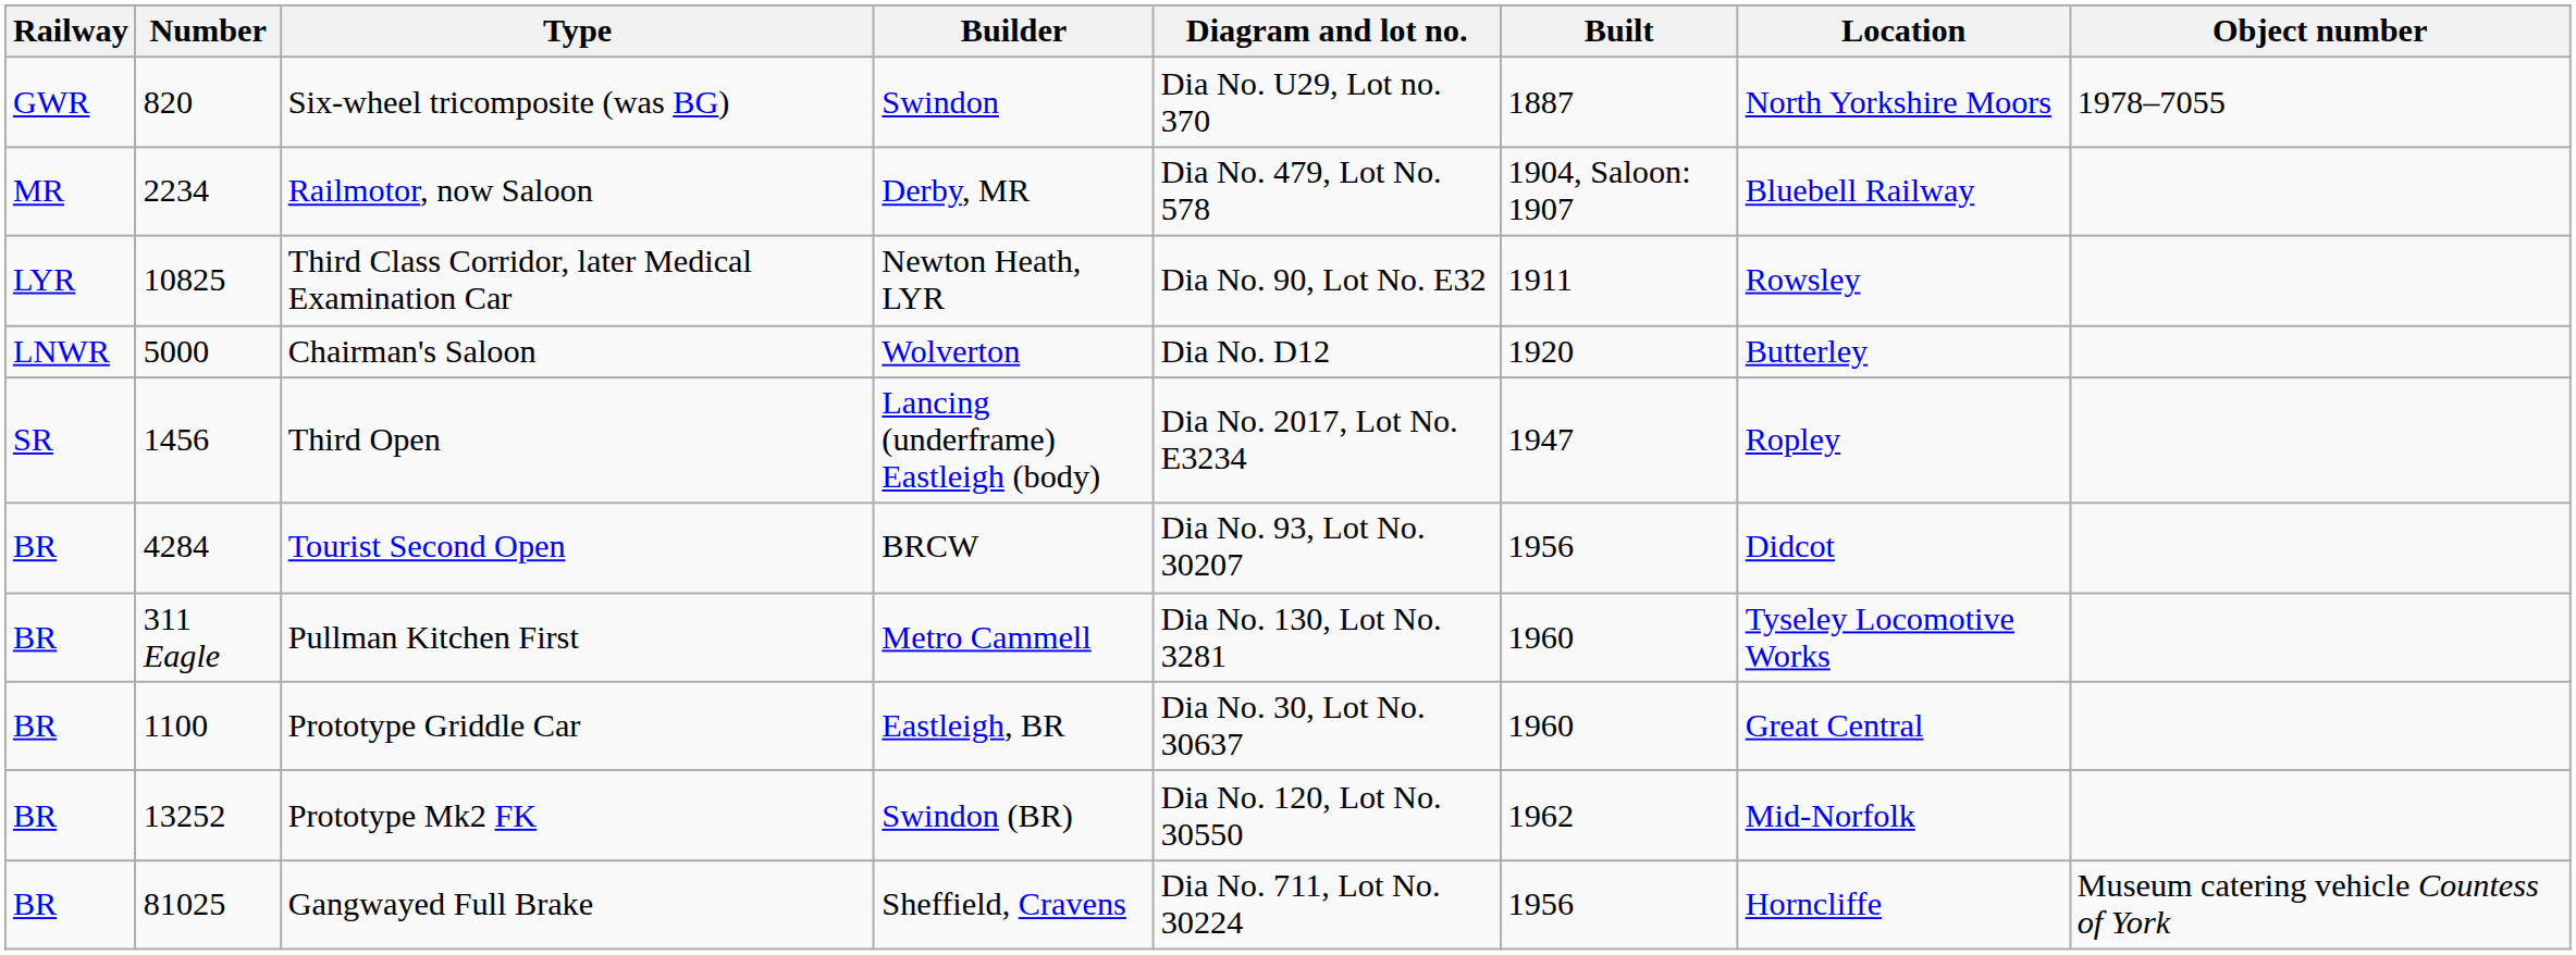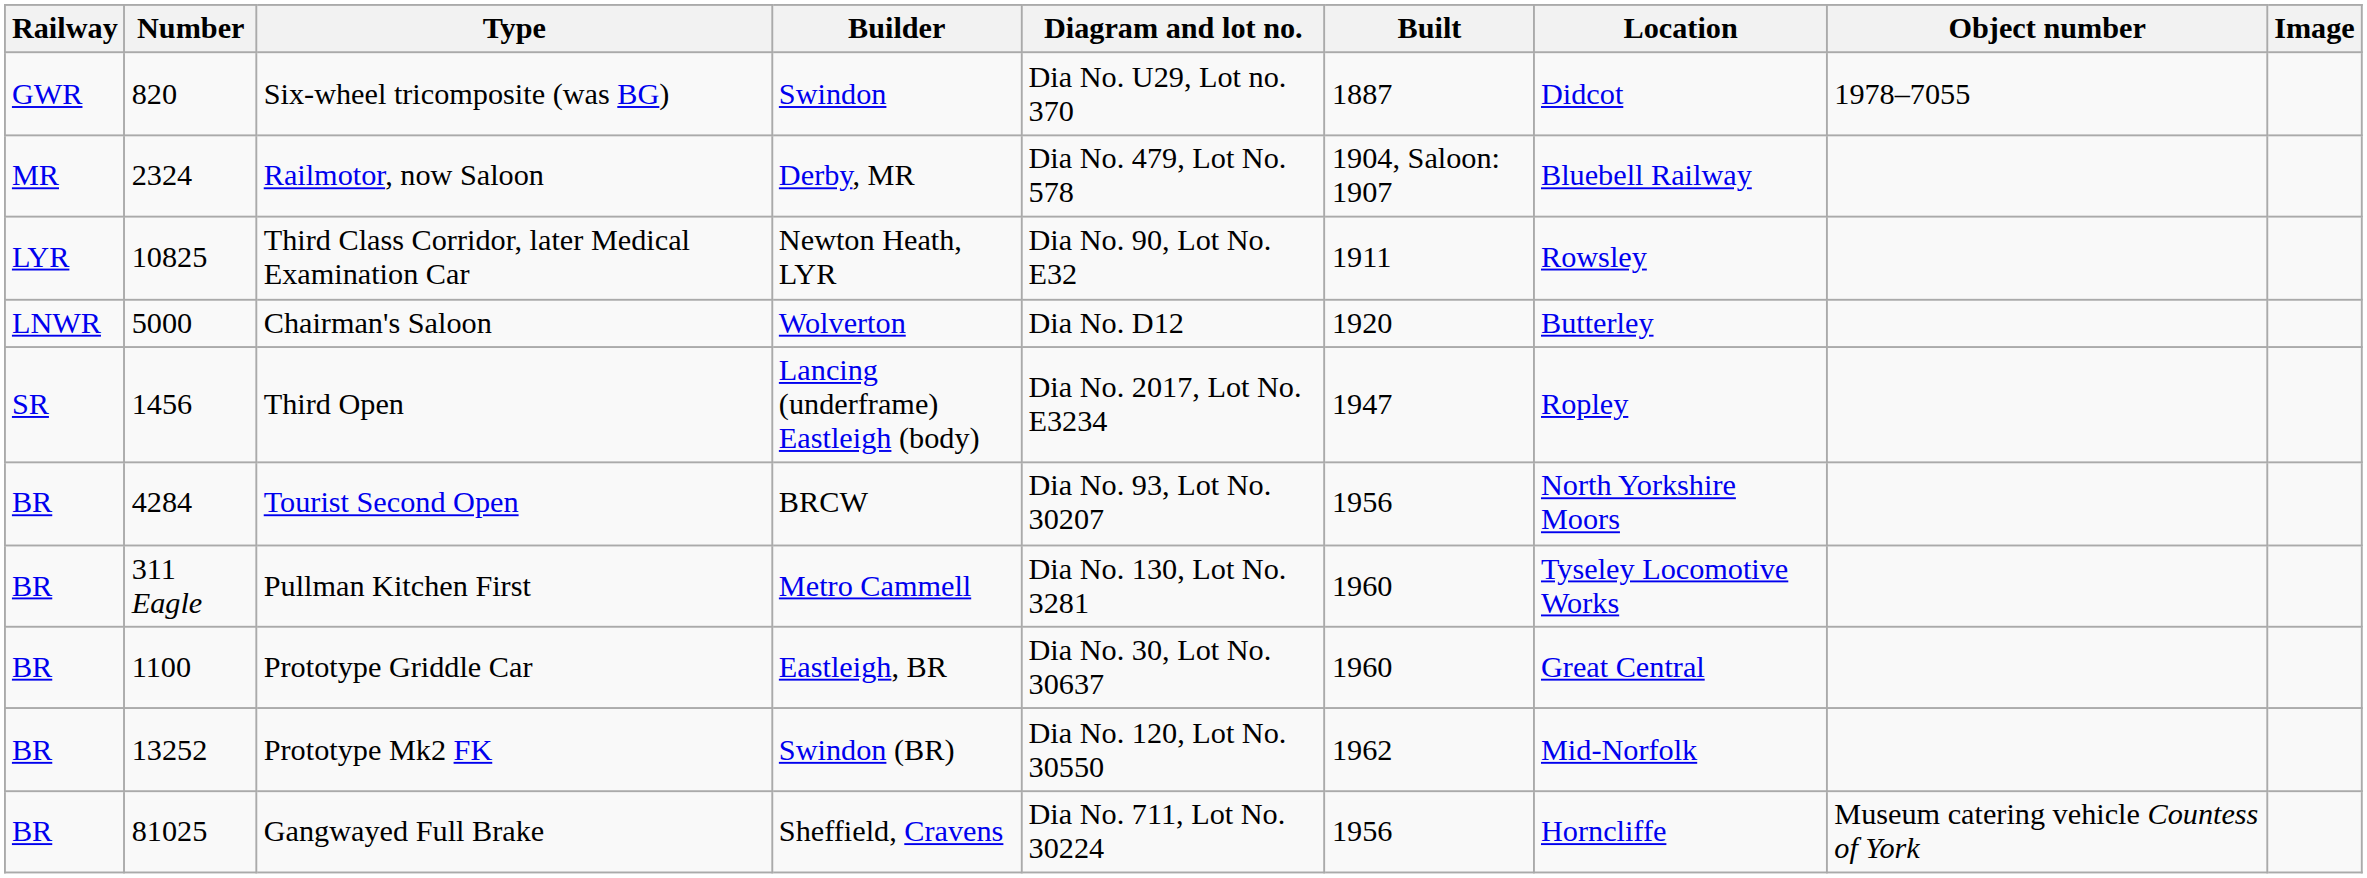+ column: Image
Six-wheel tricomposite (was BG) | Location: North Yorkshire Moors -> Didcot
Railmotor, now Saloon | Number: 2234 -> 2324
Tourist Second Open | Location: Didcot -> North Yorkshire Moors
